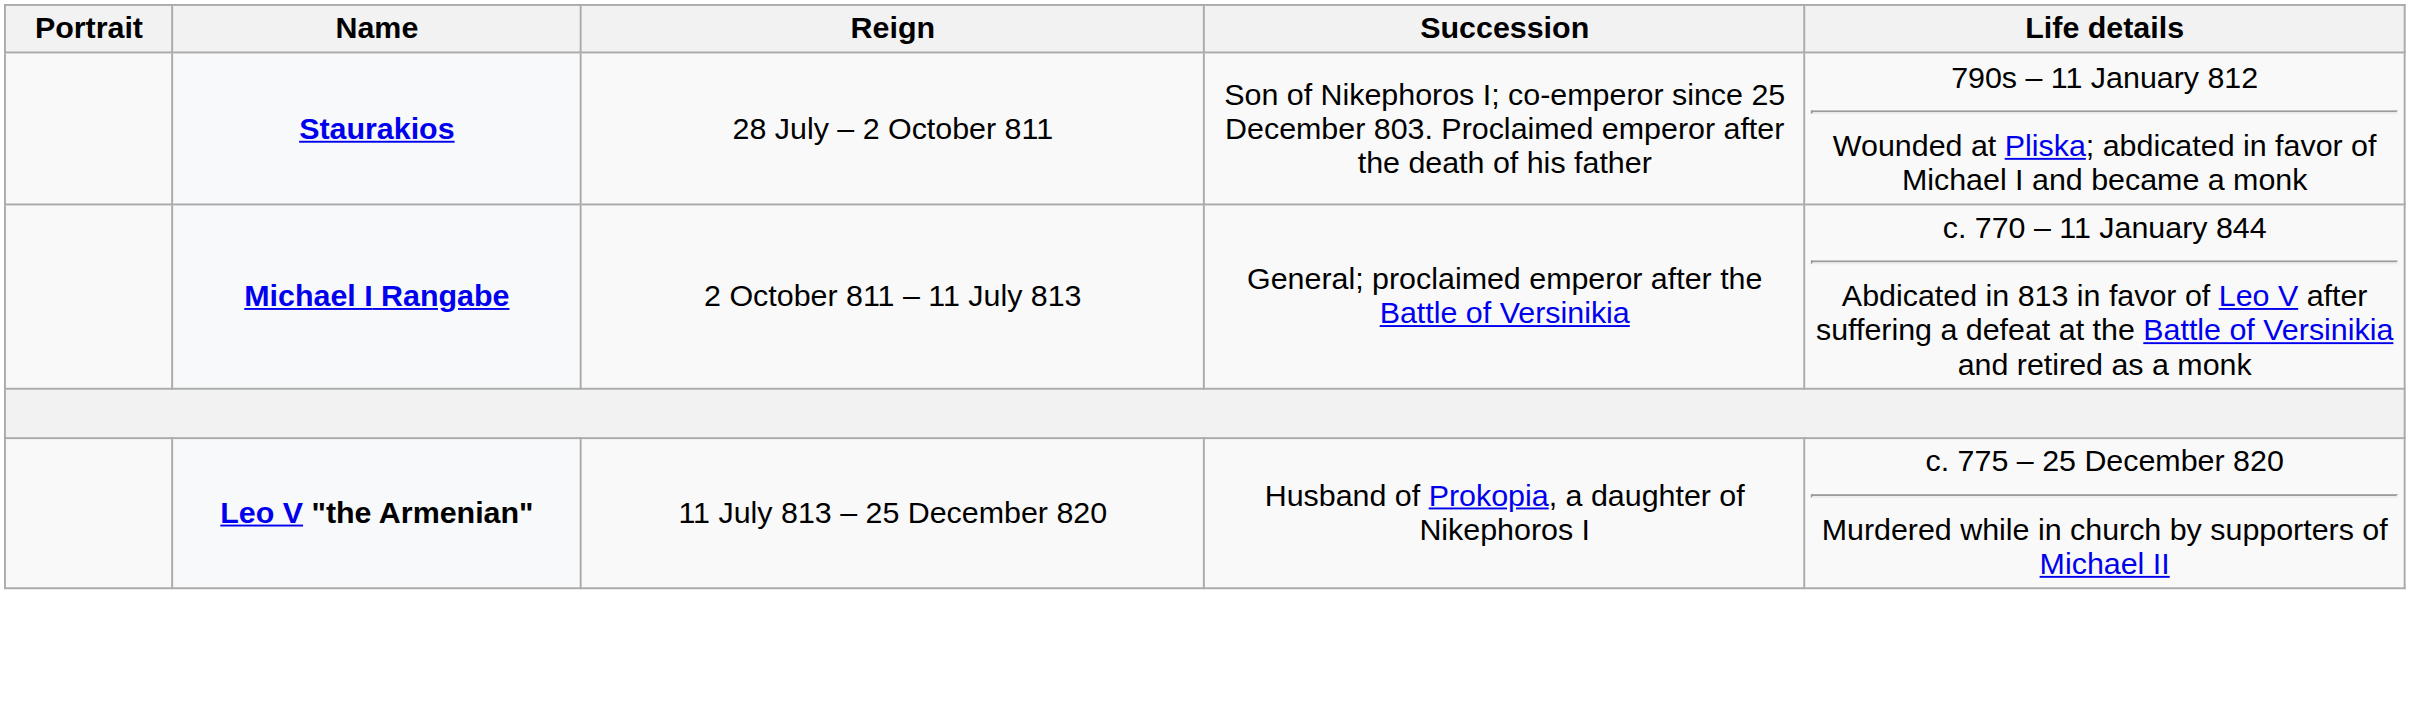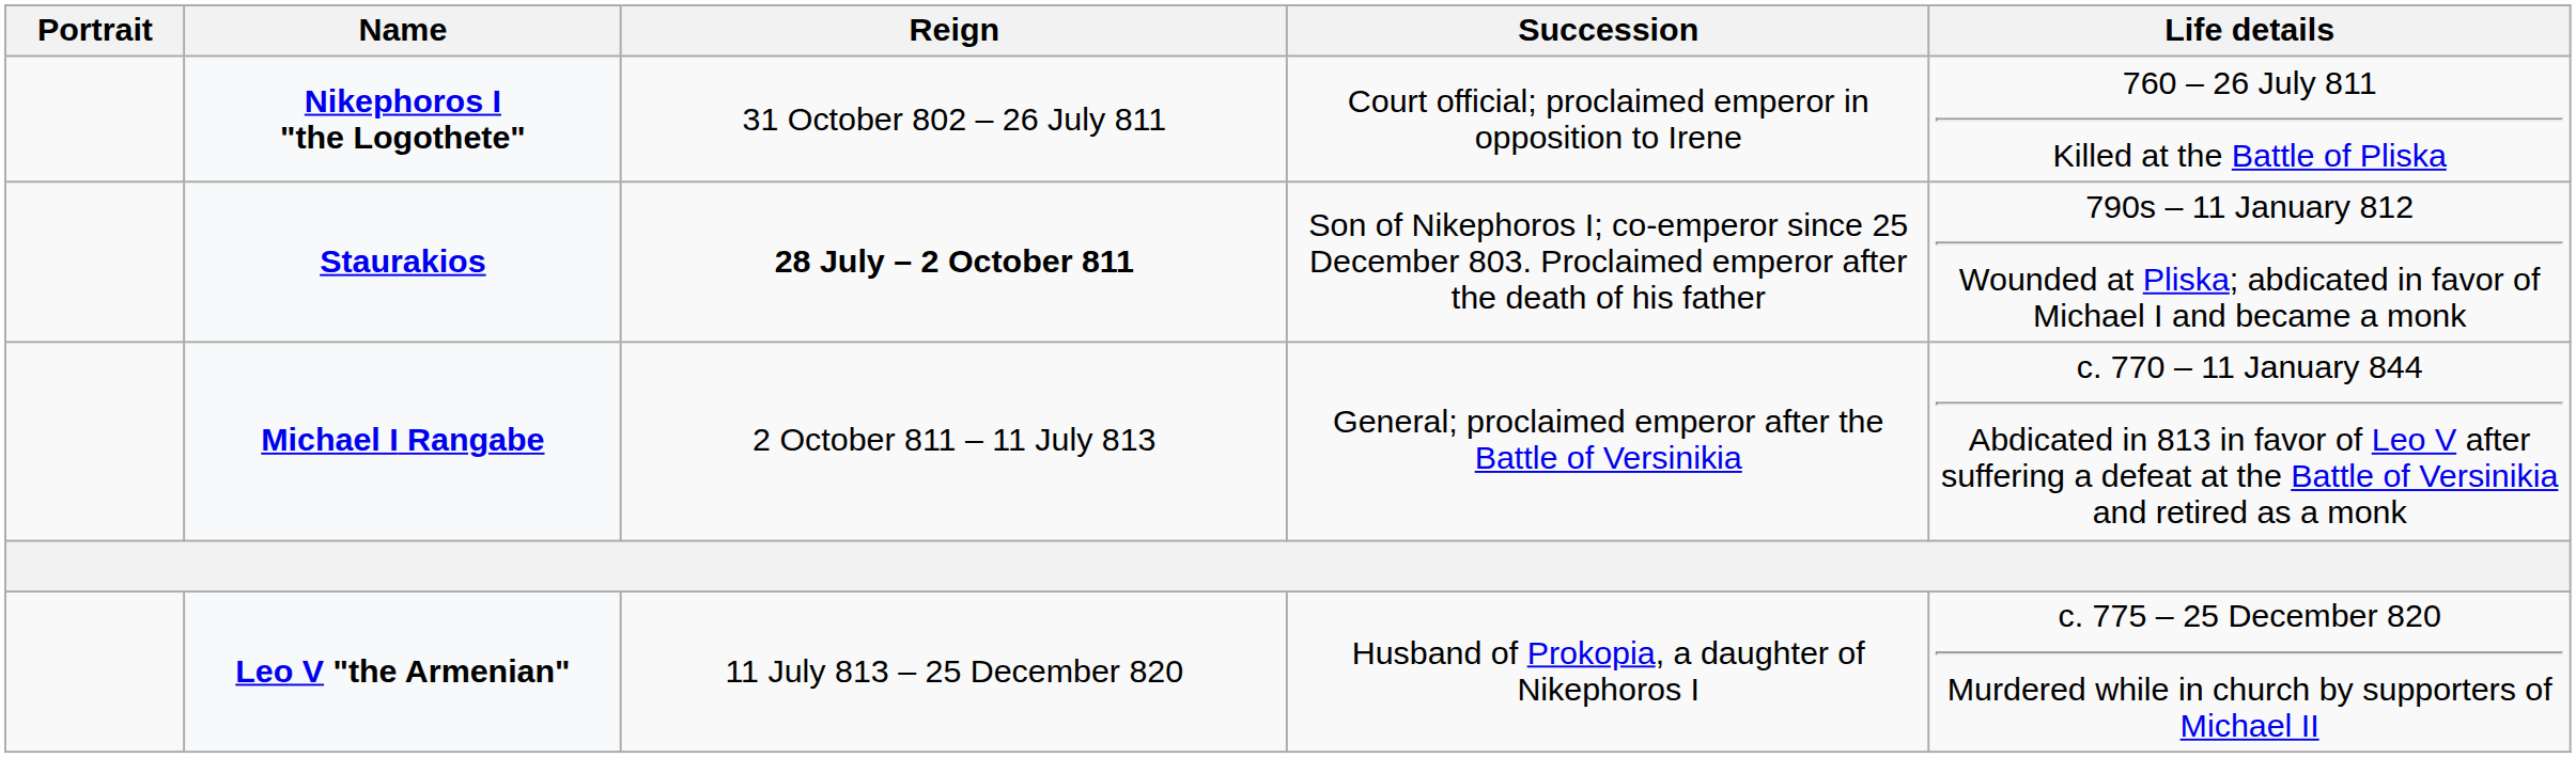+ row: Nikephoros I "the Logothete" | 31 October 802 – 26 July 811 | Court official; proclaimed emperor in opposition to Irene | 760 – 26 July 811 Killed at the Battle of Pliska
Staurakios | Reign: normal -> bold
